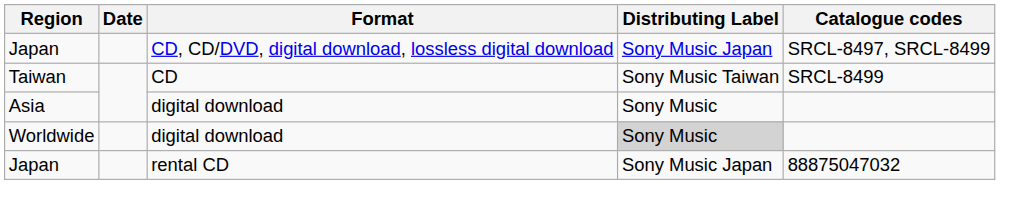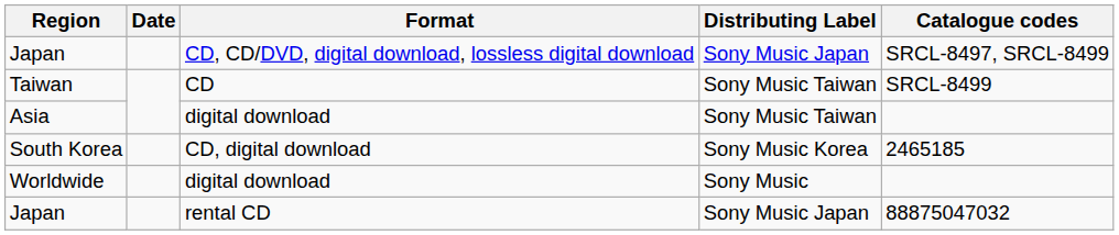Asia | Distributing Label: Sony Music -> Sony Music Taiwan
+ row: South Korea | CD, digital download | Sony Music Korea | 2465185
Worldwide | Distributing Label: lightgrey background -> no background
